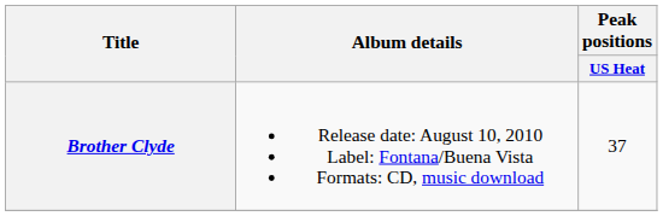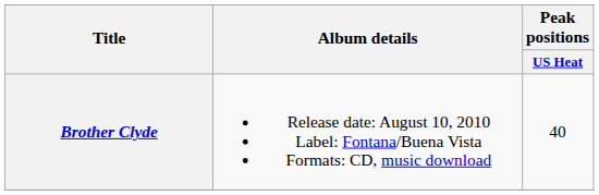Brother Clyde | Peak positions / US Heat: 37 -> 40
